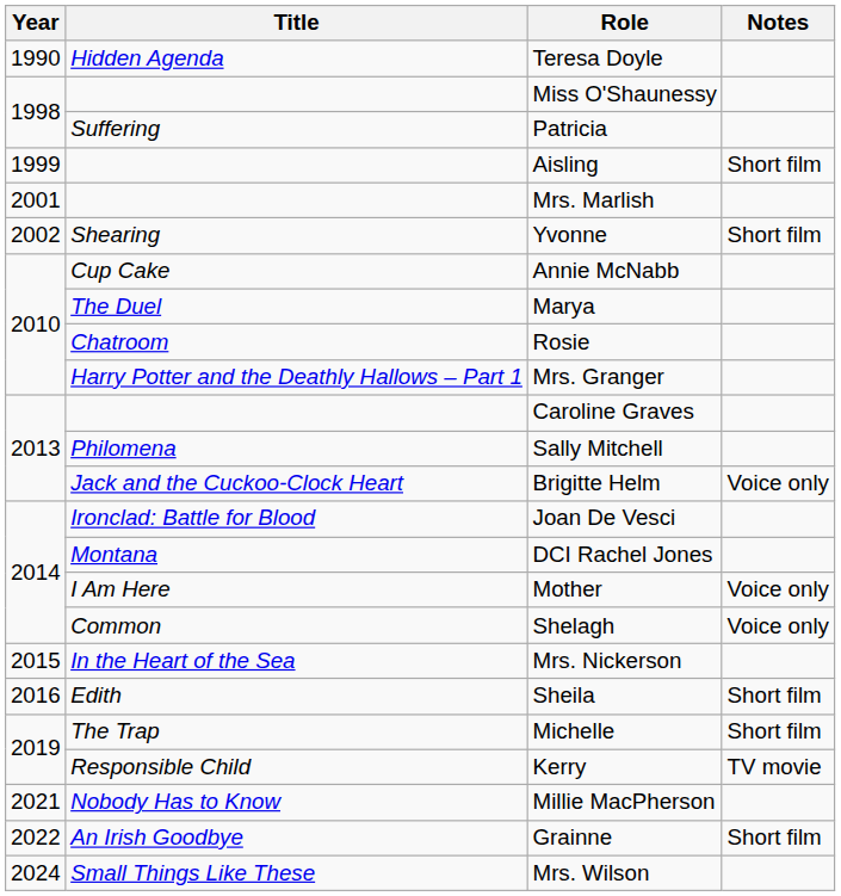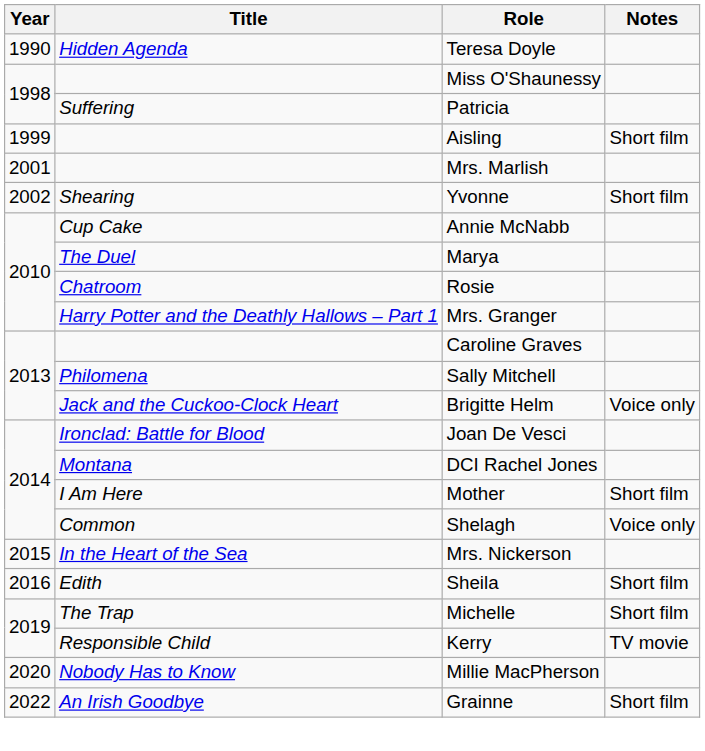Mother | Notes: Voice only -> Short film
Millie MacPherson | Year: 2021 -> 2020
- row: 2024 | Small Things Like These | Mrs. Wilson
